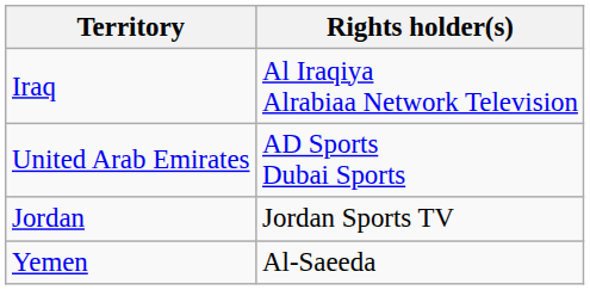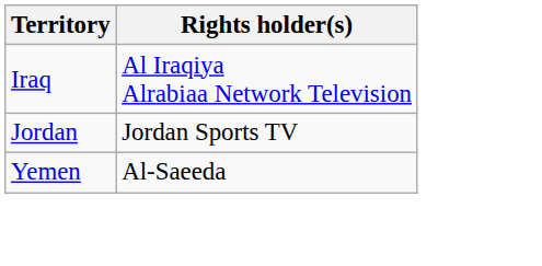- row: United Arab Emirates | AD Sports Dubai Sports
